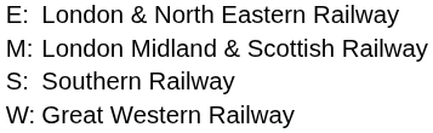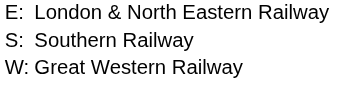- row: M: | London Midland & Scottish Railway
